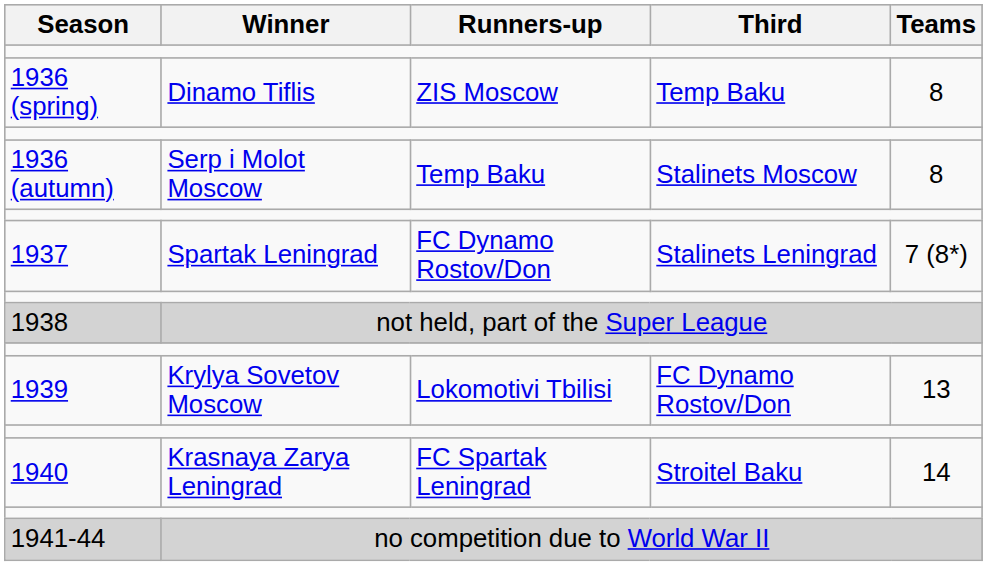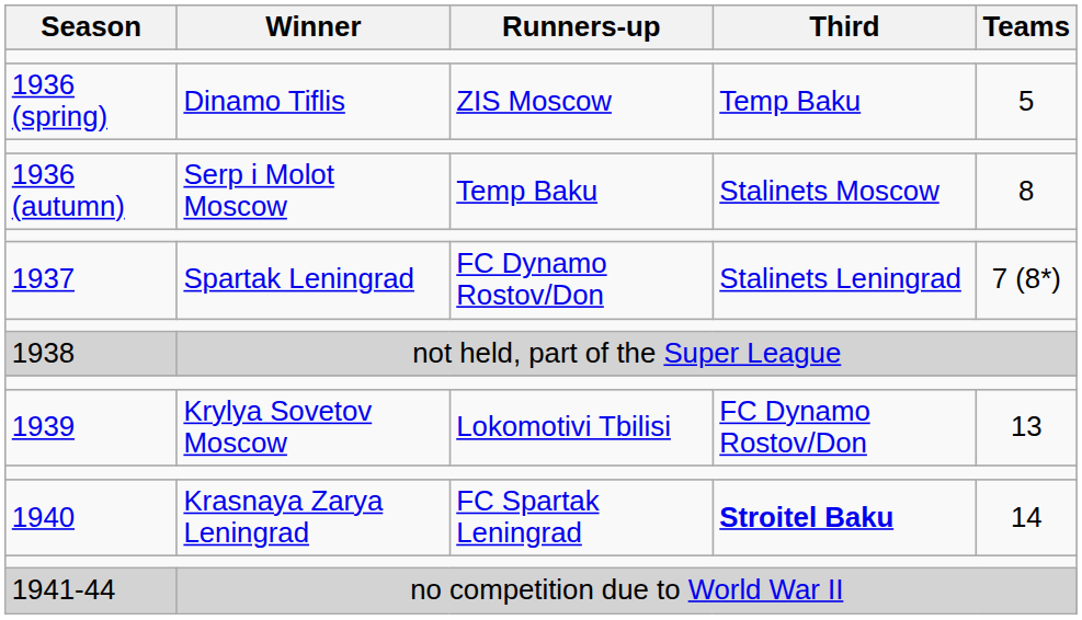1936 (spring) | Teams: 8 -> 5
1940 | Third: normal -> bold
